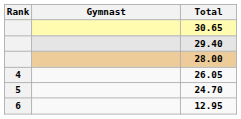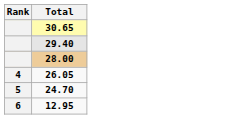- column: Gymnast
